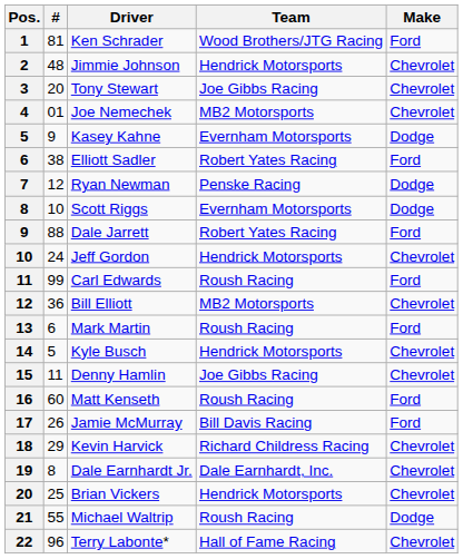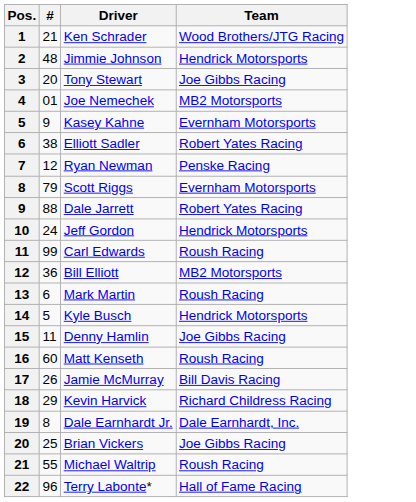- column: Make | Ford | Chevrolet | Chevrolet | Chevrolet | Dodge | Ford | Dodge | Dodge | Ford | Chevrolet | Ford | Chevrolet | Ford | Chevrolet | Chevrolet | Ford | Ford | Chevrolet | Chevrolet | Chevrolet | Dodge | Chevrolet
Ken Schrader | #: 81 -> 21
Scott Riggs | #: 10 -> 79
Brian Vickers | Team: Hendrick Motorsports -> Joe Gibbs Racing
